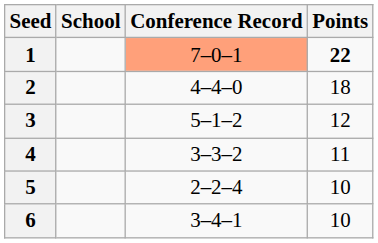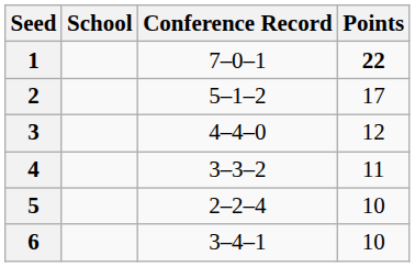1 | Conference Record: lightsalmon background -> no background
2 | Conference Record: 4–4–0 -> 5–1–2
2 | Points: 18 -> 17
3 | Conference Record: 5–1–2 -> 4–4–0
